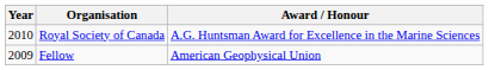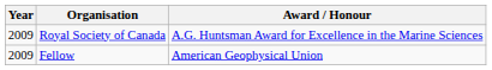Royal Society of Canada | Year: 2010 -> 2009
